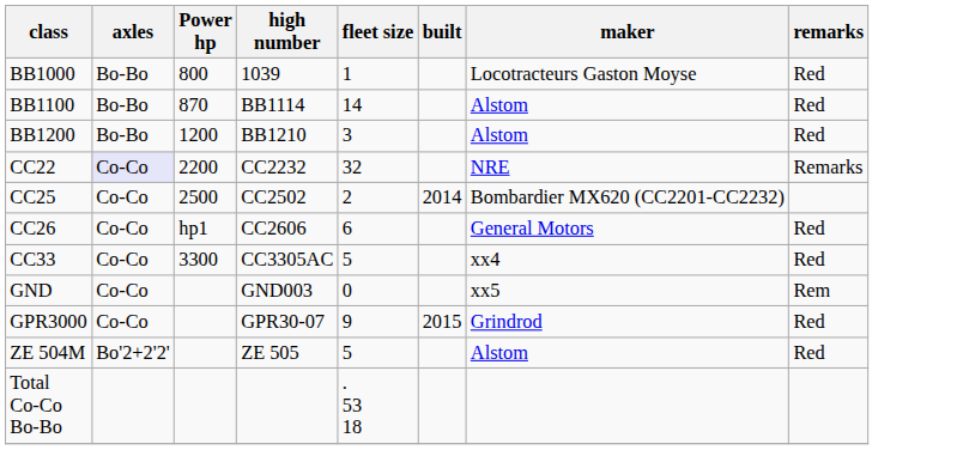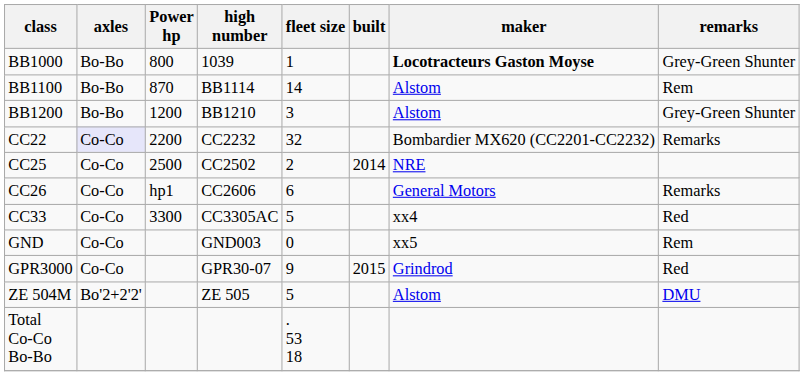BB1000 | maker: normal -> bold
BB1000 | remarks: Red -> Grey-Green Shunter
BB1100 | remarks: Red -> Rem
BB1200 | remarks: Red -> Grey-Green Shunter
CC22 | maker: NRE -> Bombardier MX620 (CC2201-CC2232)
CC25 | maker: Bombardier MX620 (CC2201-CC2232) -> NRE
CC26 | remarks: Red -> Remarks
ZE 504M | remarks: Red -> DMU
